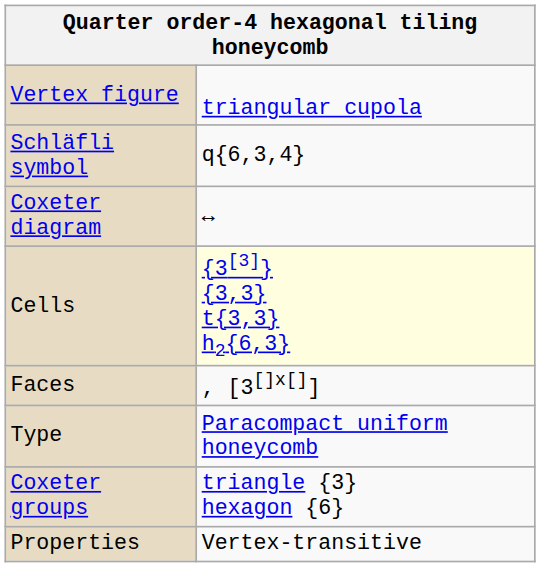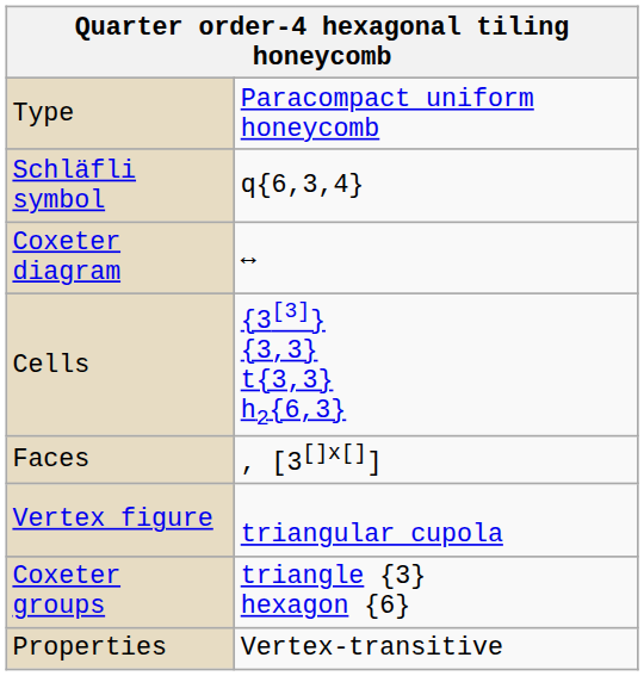rows swapped: Type <-> Vertex figure
Cells | column 2: lightyellow background -> no background
